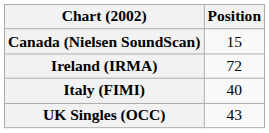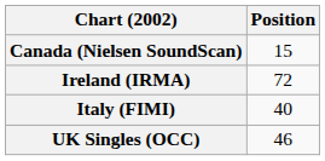UK Singles (OCC) | Position: 43 -> 46
